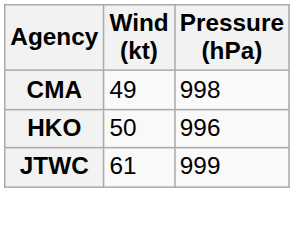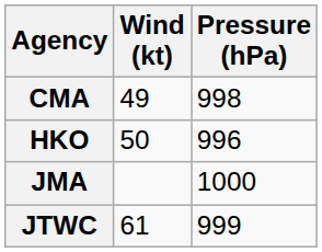+ row: JMA | 1000
